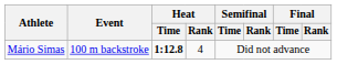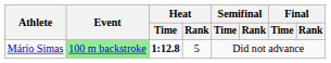Mário Simas | Event: no background -> lightgreen background
Mário Simas | Heat / Rank: 4 -> 5
